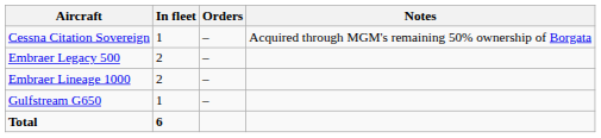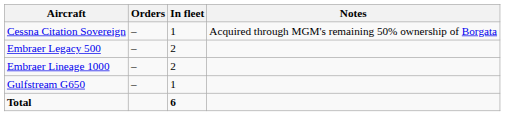columns swapped: In fleet <-> Orders
